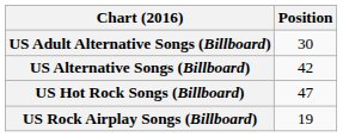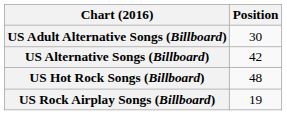US Hot Rock Songs (Billboard) | Position: 47 -> 48
